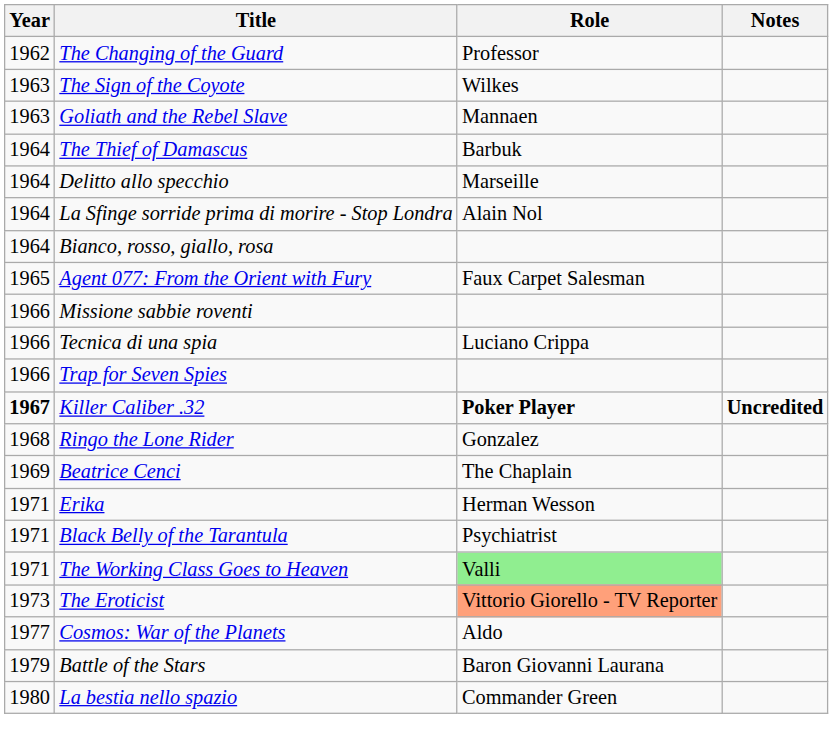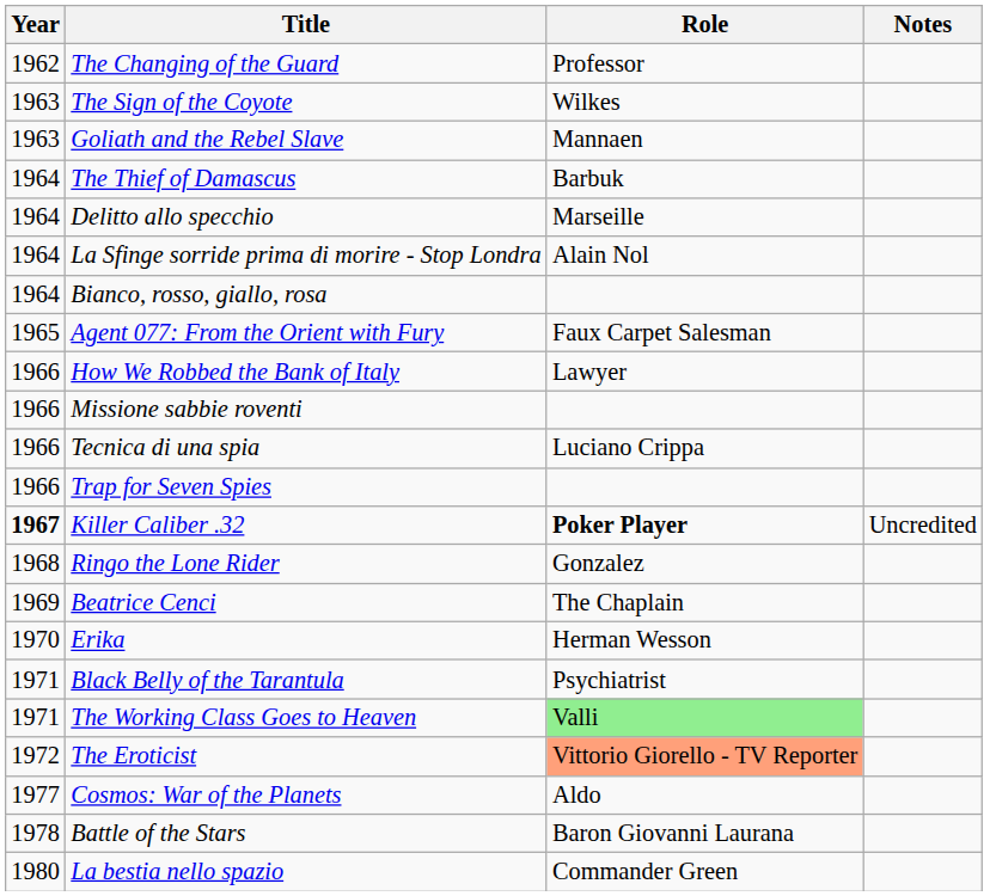+ row: 1966 | How We Robbed the Bank of Italy | Lawyer
Killer Caliber .32 | Notes: bold -> normal
Erika | Year: 1971 -> 1970
The Eroticist | Year: 1973 -> 1972
Battle of the Stars | Year: 1979 -> 1978
